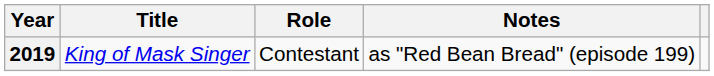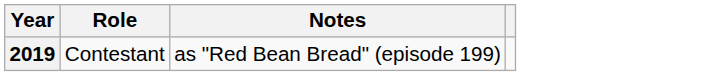- column: Title | King of Mask Singer
